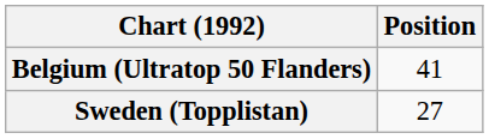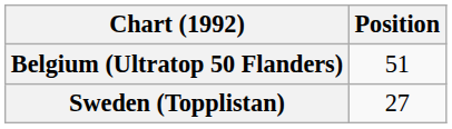Belgium (Ultratop 50 Flanders) | Position: 41 -> 51
